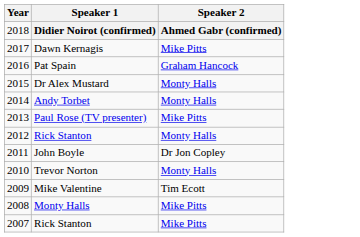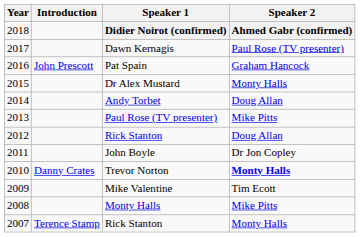+ column: Introduction | John Prescott | Danny Crates | Terence Stamp
Dawn Kernagis | Speaker 2: Mike Pitts -> Paul Rose (TV presenter)
Andy Torbet | Speaker 2: Monty Halls -> Doug Allan
2012 / Rick Stanton | Speaker 2: Monty Halls -> Doug Allan
Trevor Norton | Speaker 2: normal -> bold
2007 / Rick Stanton | Speaker 2: Mike Pitts -> Monty Halls
